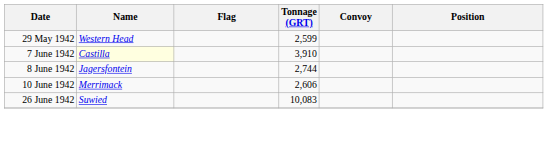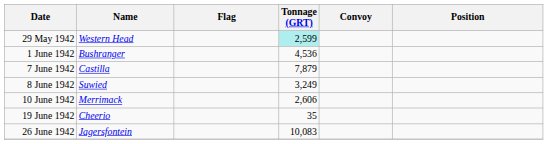29 May 1942 | Tonnage (GRT): no background -> paleturquoise background
+ row: 1 June 1942 | Bushranger | 4,536
7 June 1942 | Name: lightyellow background -> no background
7 June 1942 | Tonnage (GRT): 3,910 -> 7,879
8 June 1942 | Name: Jagersfontein -> Suwied
8 June 1942 | Tonnage (GRT): 2,744 -> 3,249
+ row: 19 June 1942 | Cheerio | 35
26 June 1942 | Name: Suwied -> Jagersfontein
